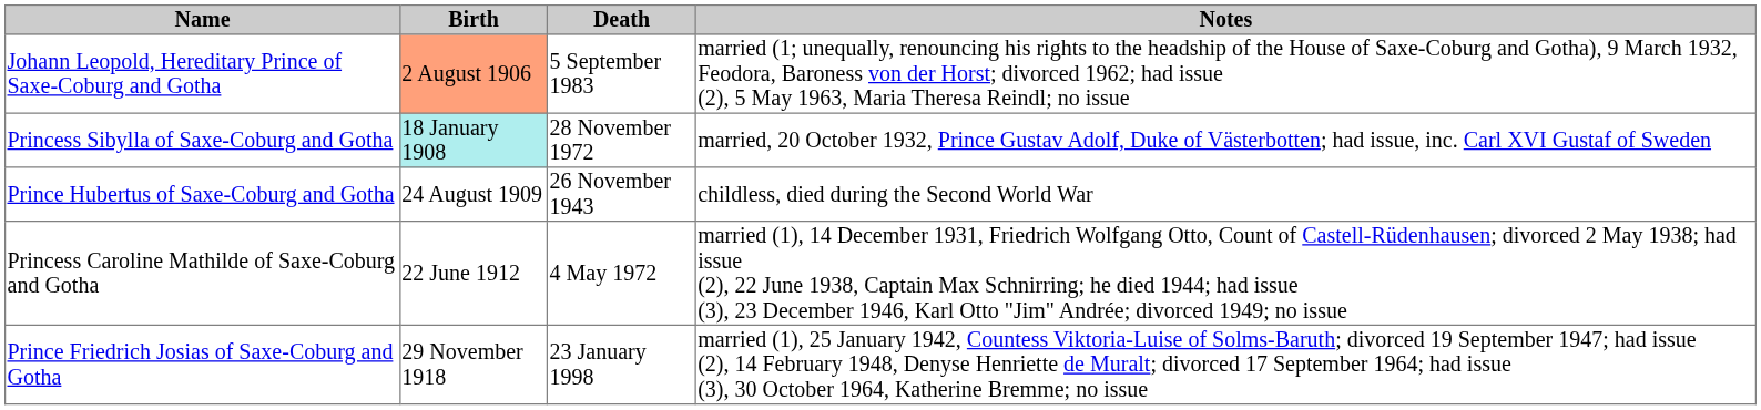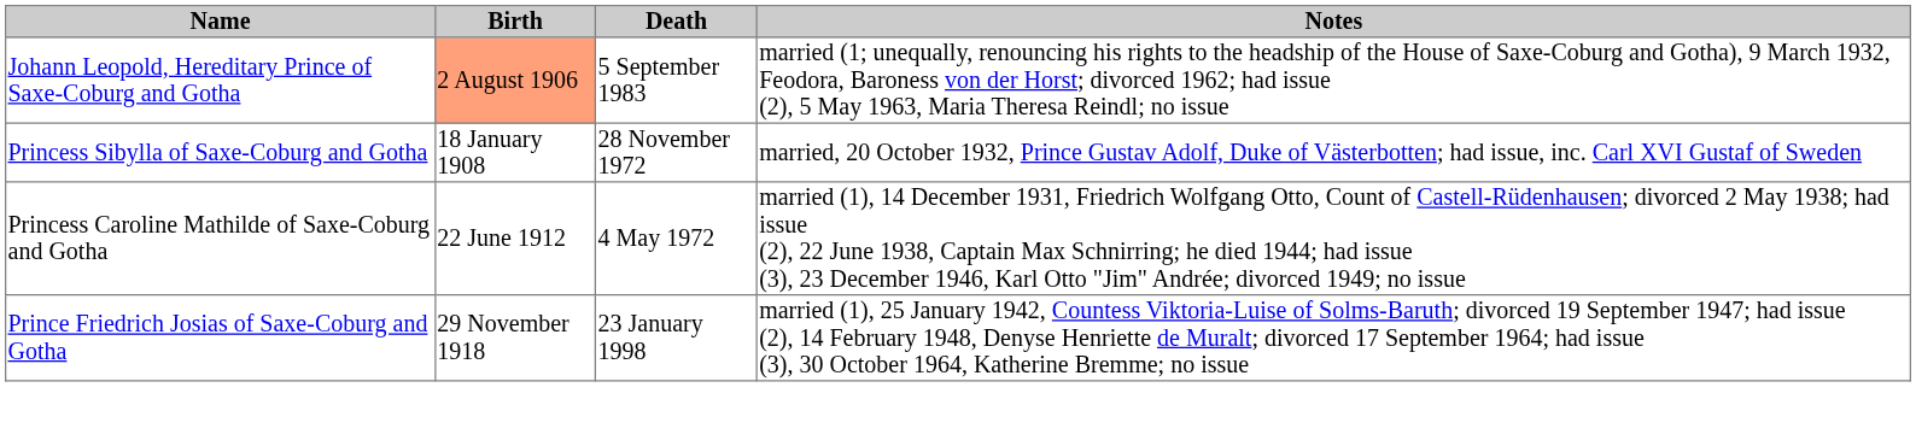Princess Sibylla of Saxe-Coburg and Gotha | Birth: paleturquoise background -> no background
- row: Prince Hubertus of Saxe-Coburg and Gotha | 24 August 1909 | 26 November 1943 | childless, died during the Second World War
